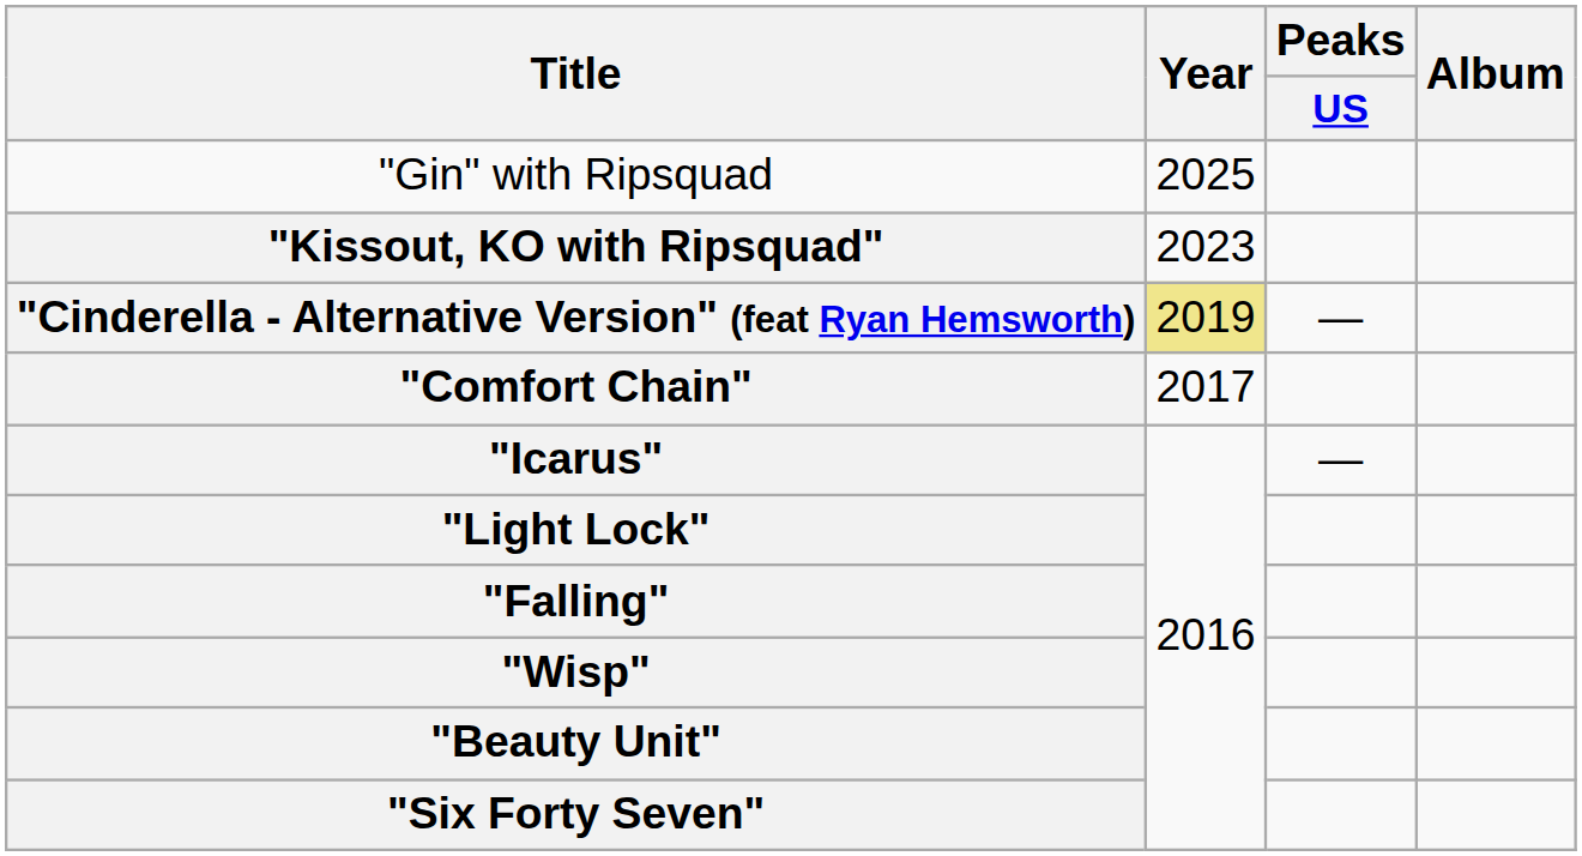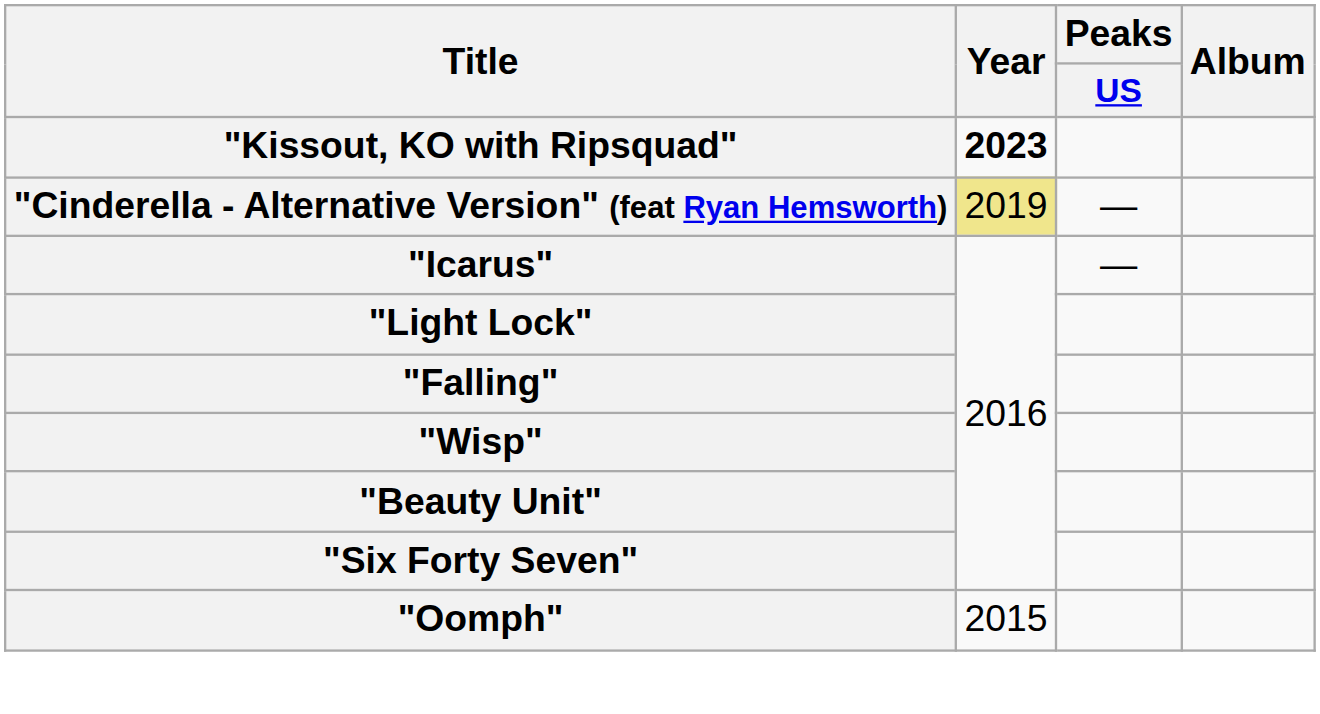- row: "Gin" with Ripsquad | 2025
"Kissout, KO with Ripsquad" | Year: normal -> bold
- row: "Comfort Chain" | 2017
+ row: "Oomph" | 2015
